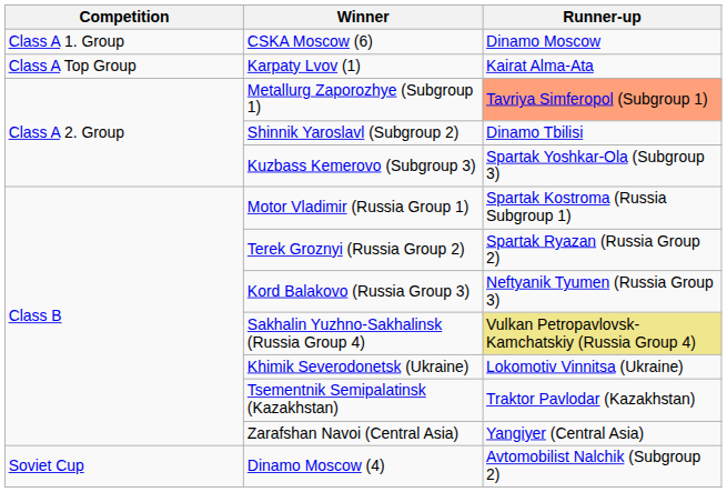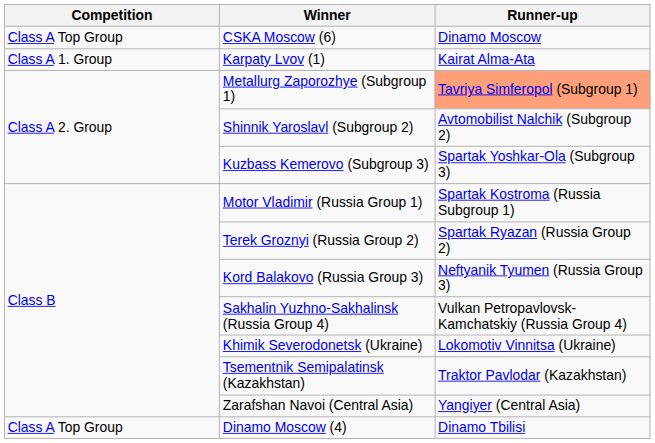CSKA Moscow (6) | Competition: Class A 1. Group -> Class A Top Group
Karpaty Lvov (1) | Competition: Class A Top Group -> Class A 1. Group
Shinnik Yaroslavl (Subgroup 2) | Runner-up: Dinamo Tbilisi -> Avtomobilist Nalchik (Subgroup 2)
Sakhalin Yuzhno-Sakhalinsk (Russia Group 4) | Runner-up: khaki background -> no background
Dinamo Moscow (4) | Competition: Soviet Cup -> Class A Top Group
Dinamo Moscow (4) | Runner-up: Avtomobilist Nalchik (Subgroup 2) -> Dinamo Tbilisi
